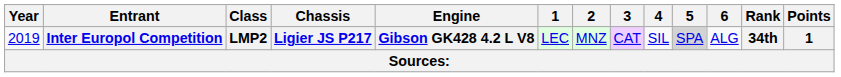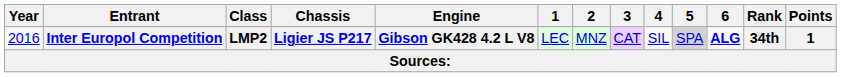Inter Europol Competition | Year: 2019 -> 2016
Inter Europol Competition | 6: normal -> bold
